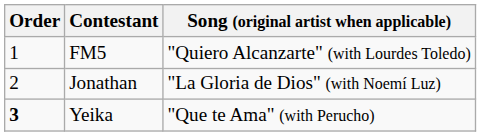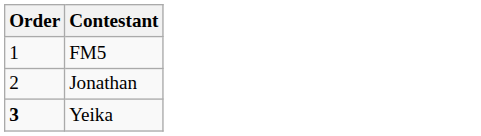- column: Song (original artist when applicable) | "Quiero Alcanzarte" (with Lourdes Toledo) | "La Gloria de Dios" (with Noemí Luz) | "Que te Ama" (with Perucho)
